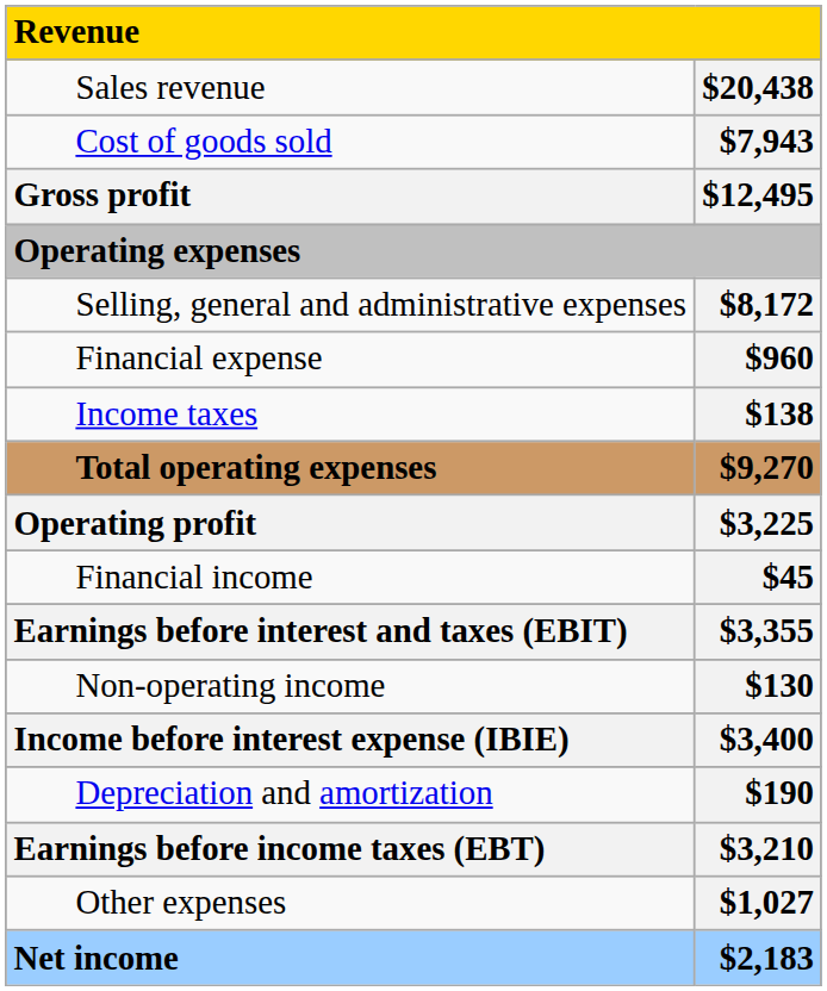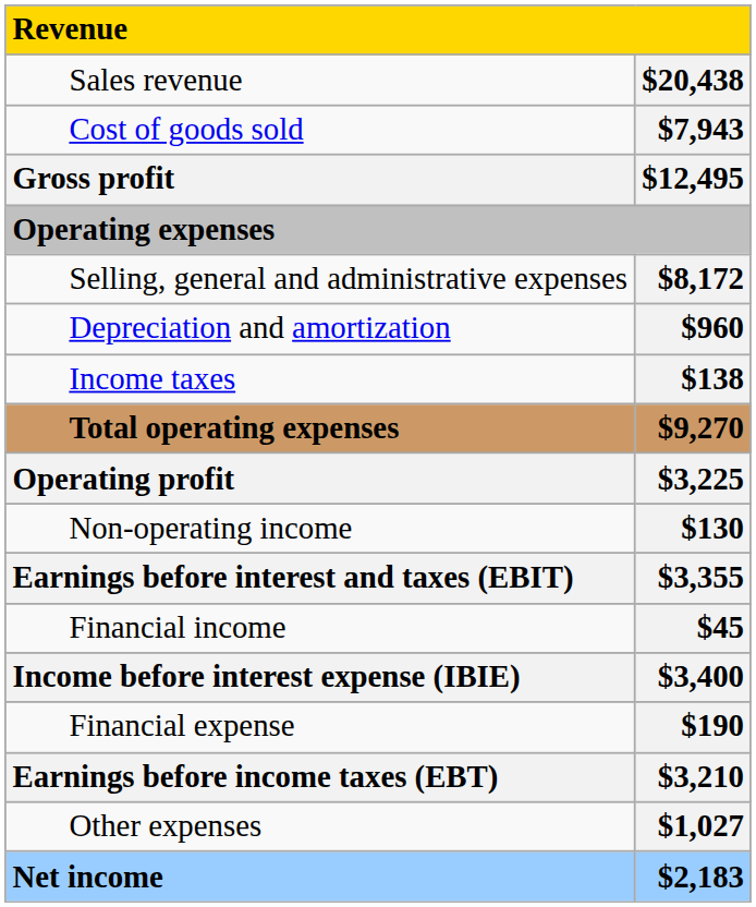$960 | column 1: Financial expense -> Depreciation and amortization
rows swapped: $130 <-> $45
$190 | column 1: Depreciation and amortization -> Financial expense
